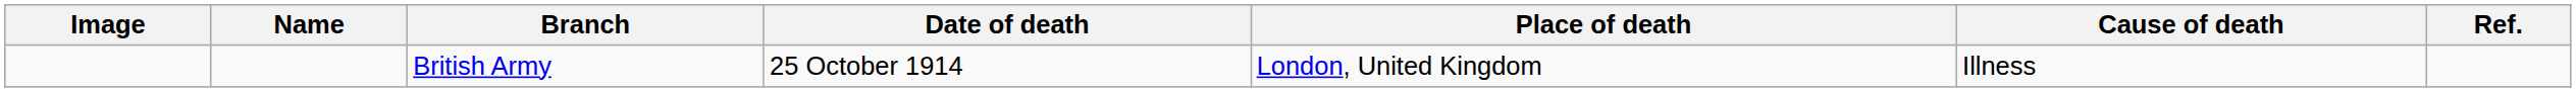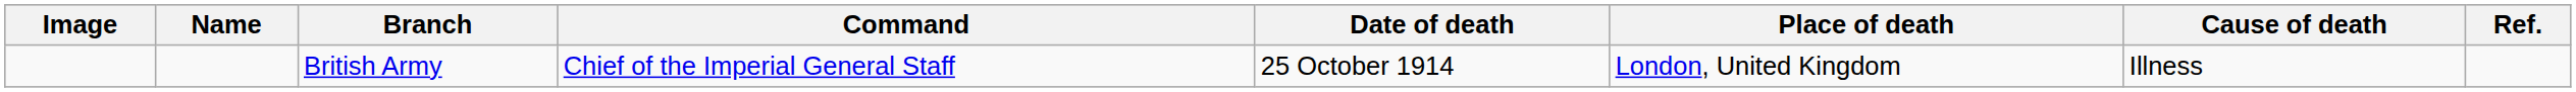+ column: Command | Chief of the Imperial General Staff
